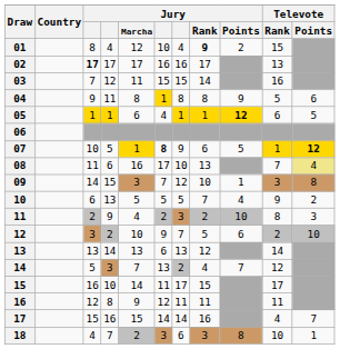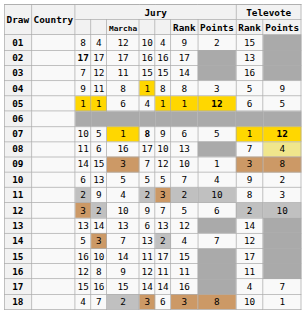01 | Jury / Rank: bold -> normal
04 | Jury / Points: 9 -> 3
04 | Televote / Points: 6 -> 9
